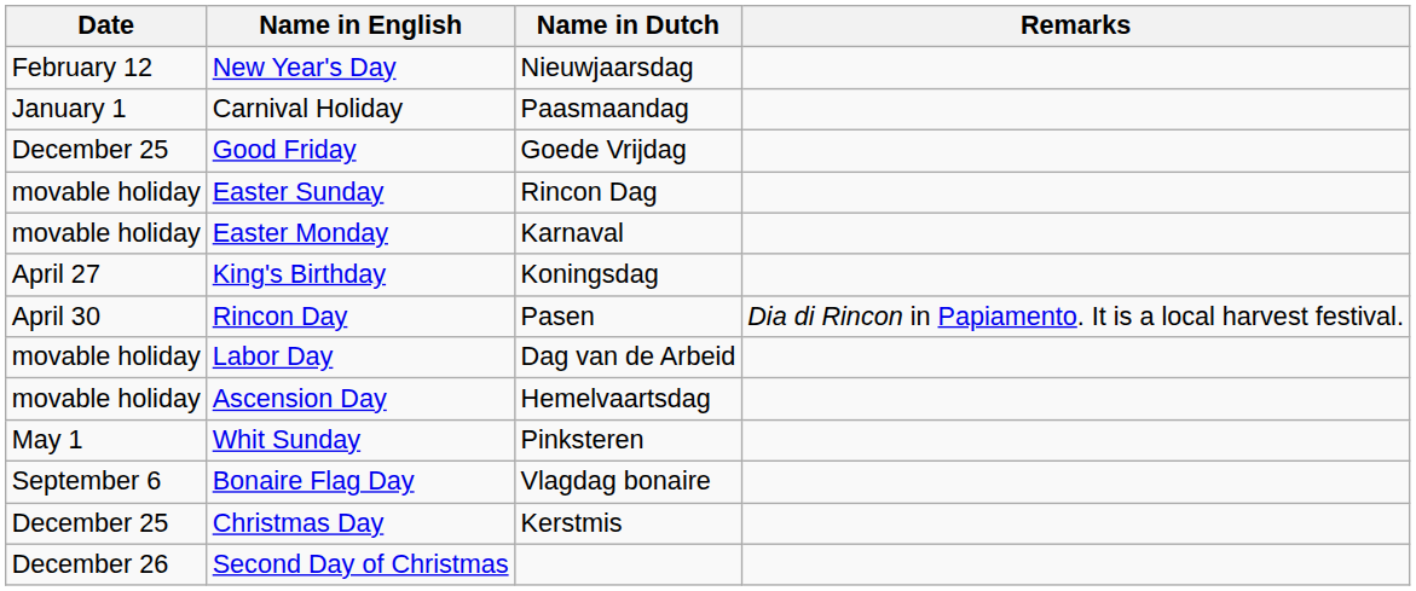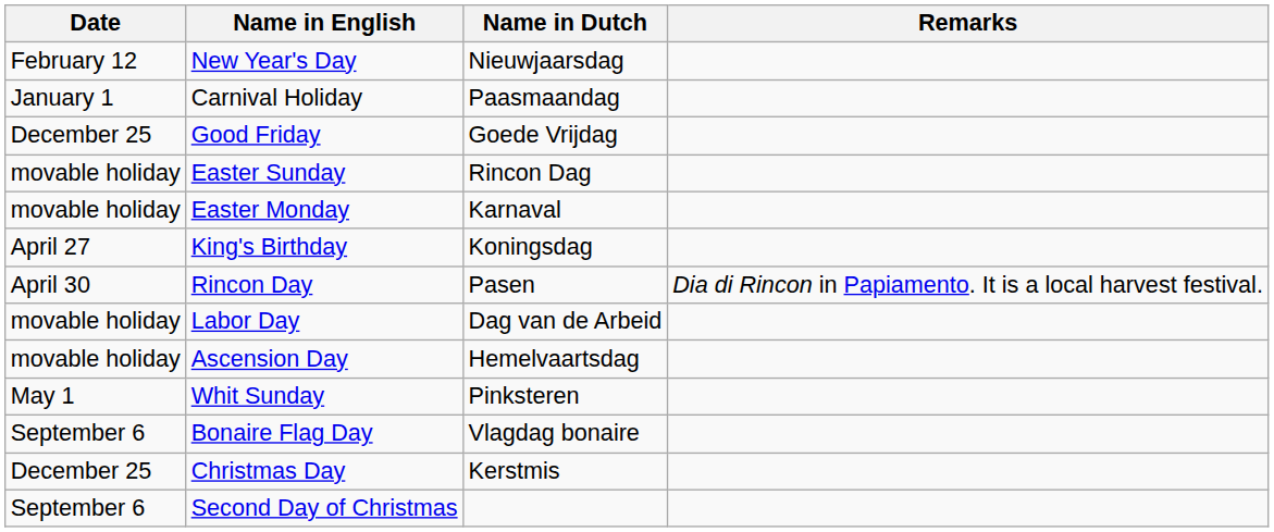Second Day of Christmas | Date: December 26 -> September 6
